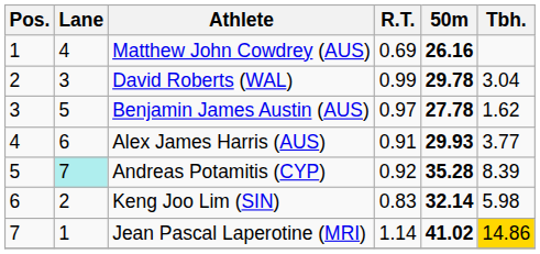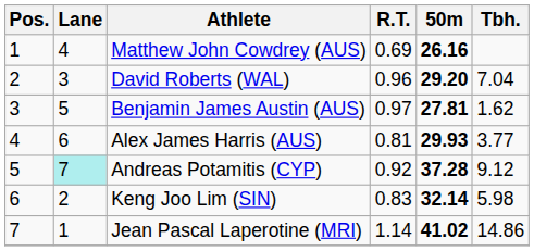David Roberts (WAL) | R.T.: 0.99 -> 0.96
David Roberts (WAL) | 50m: 29.78 -> 29.20
David Roberts (WAL) | Tbh.: 3.04 -> 7.04
Benjamin James Austin (AUS) | 50m: 27.78 -> 27.81
Alex James Harris (AUS) | R.T.: 0.91 -> 0.81
Andreas Potamitis (CYP) | 50m: 35.28 -> 37.28
Andreas Potamitis (CYP) | Tbh.: 8.39 -> 9.12
Jean Pascal Laperotine (MRI) | Tbh.: gold background -> no background
